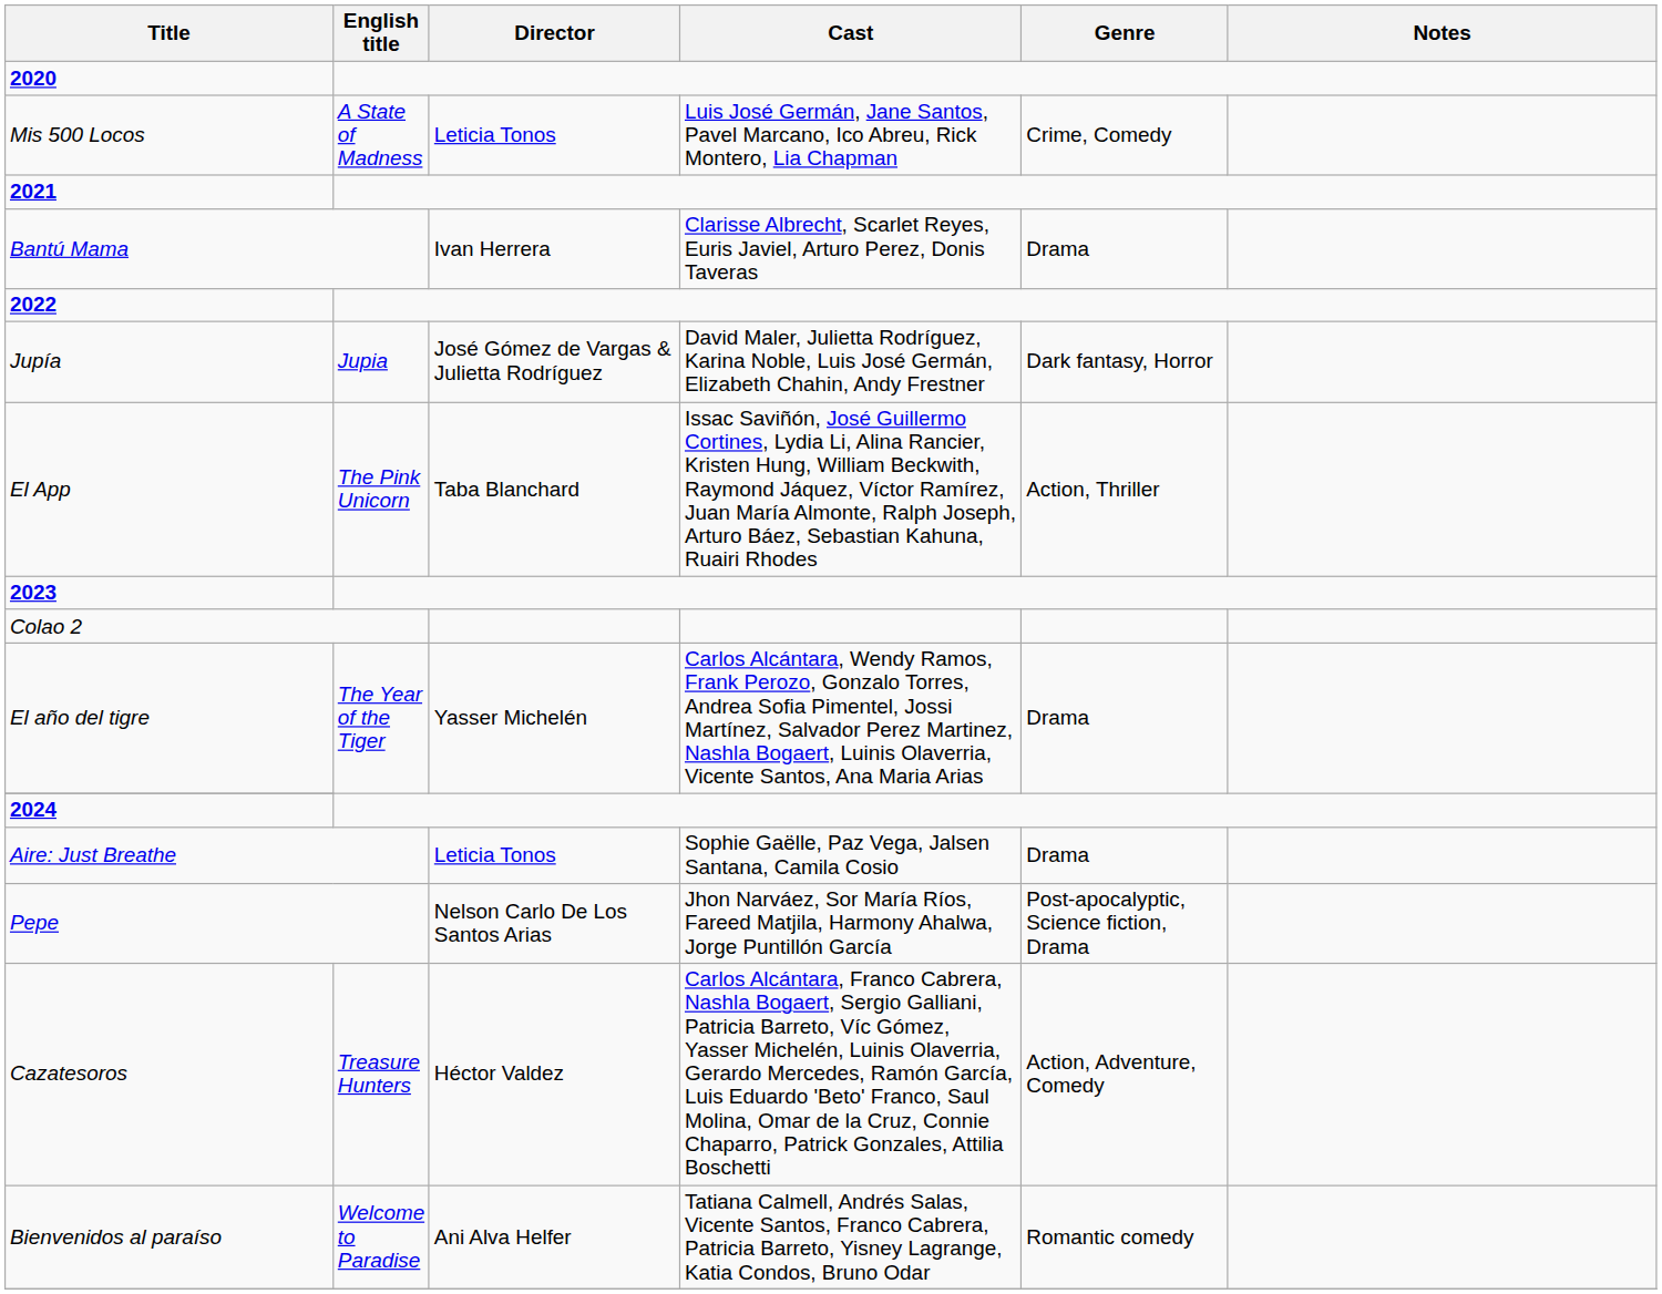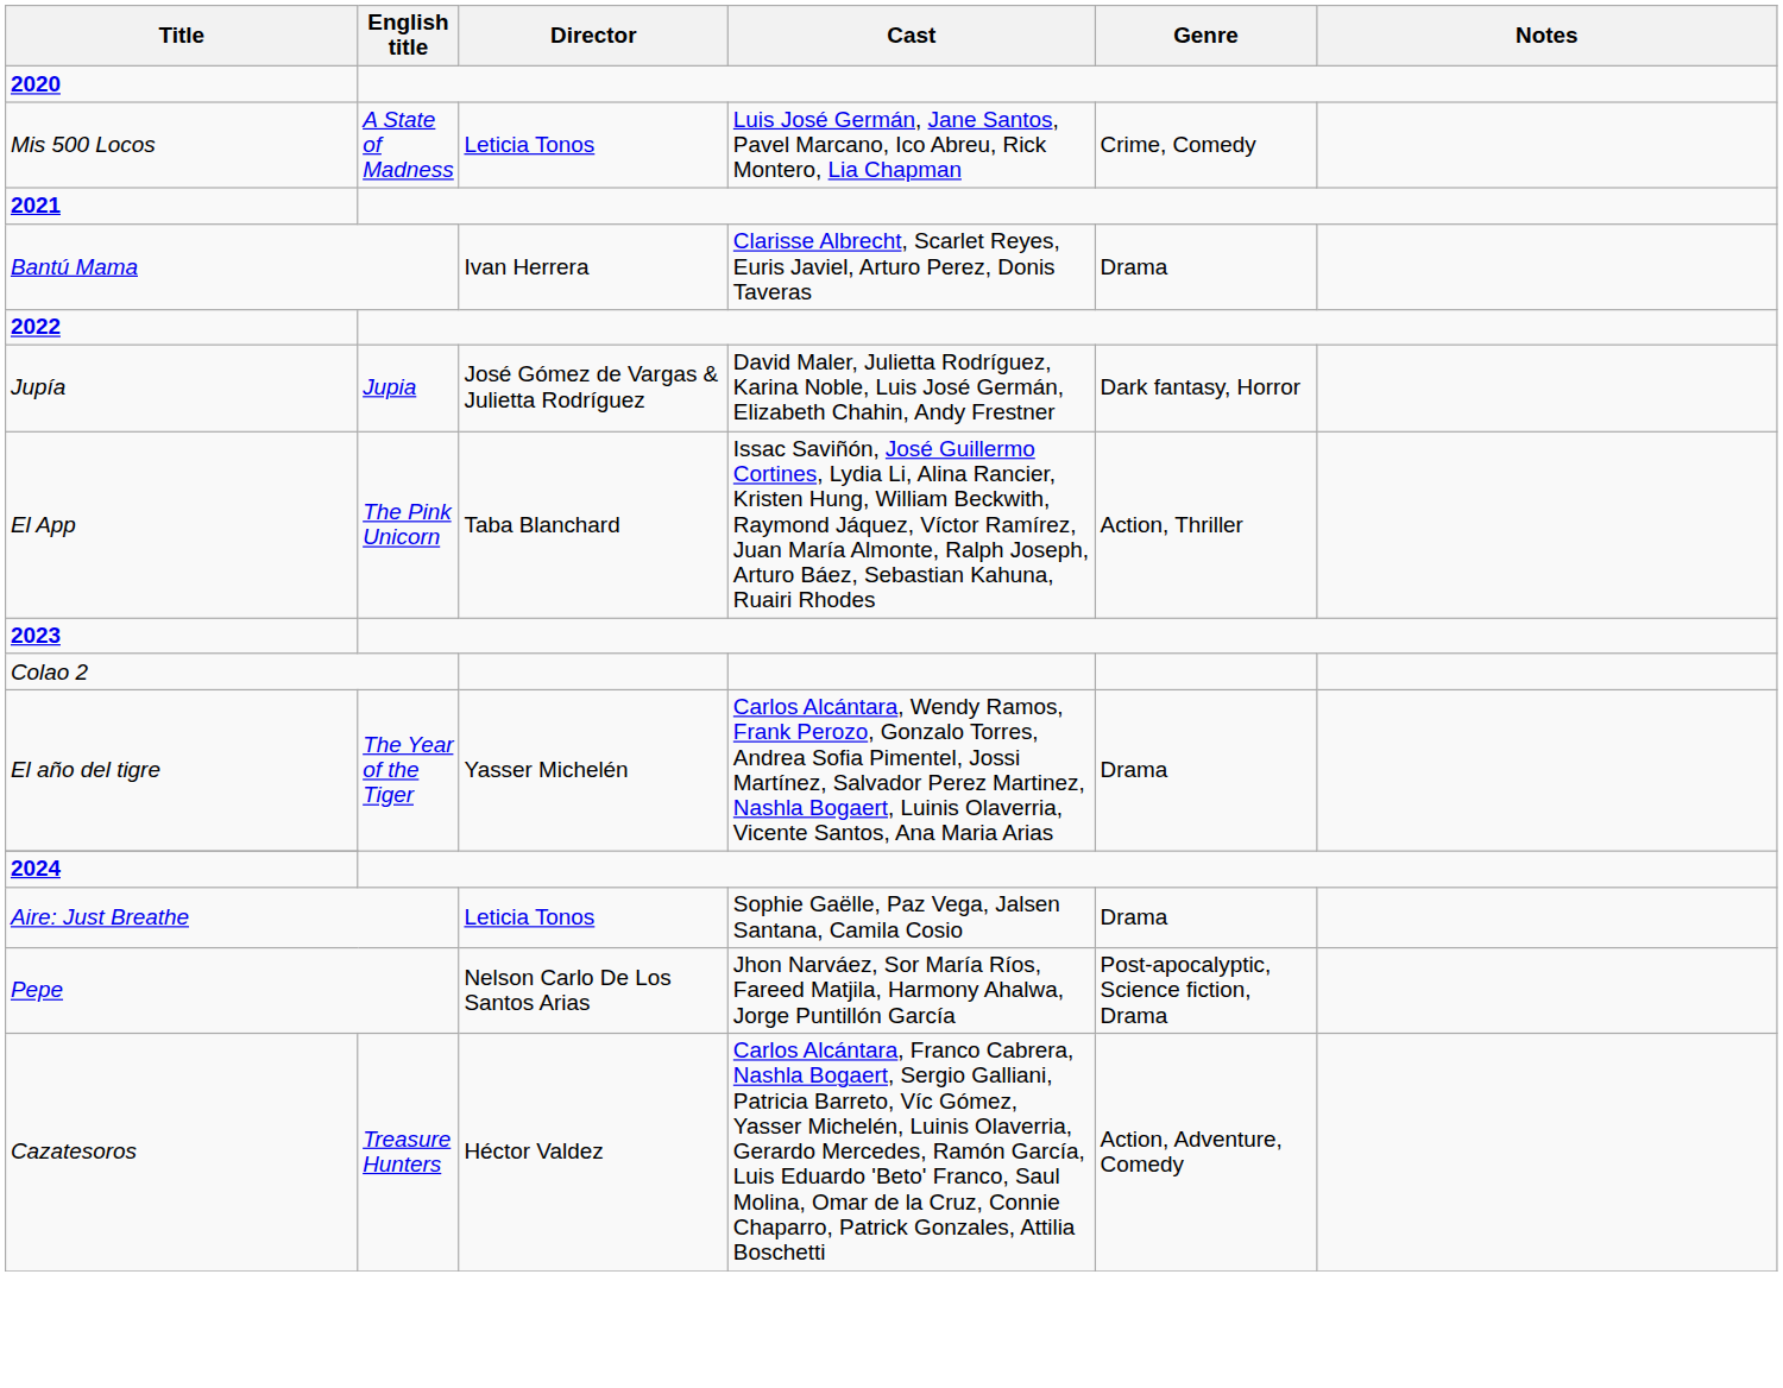- row: Bienvenidos al paraíso | Welcome to Paradise | Ani Alva Helfer | Tatiana Calmell, Andrés Salas, Vicente Santos, Franco Cabrera, Patricia Barreto, Yisney Lagrange, Katia Condos, Bruno Odar | Romantic comedy
